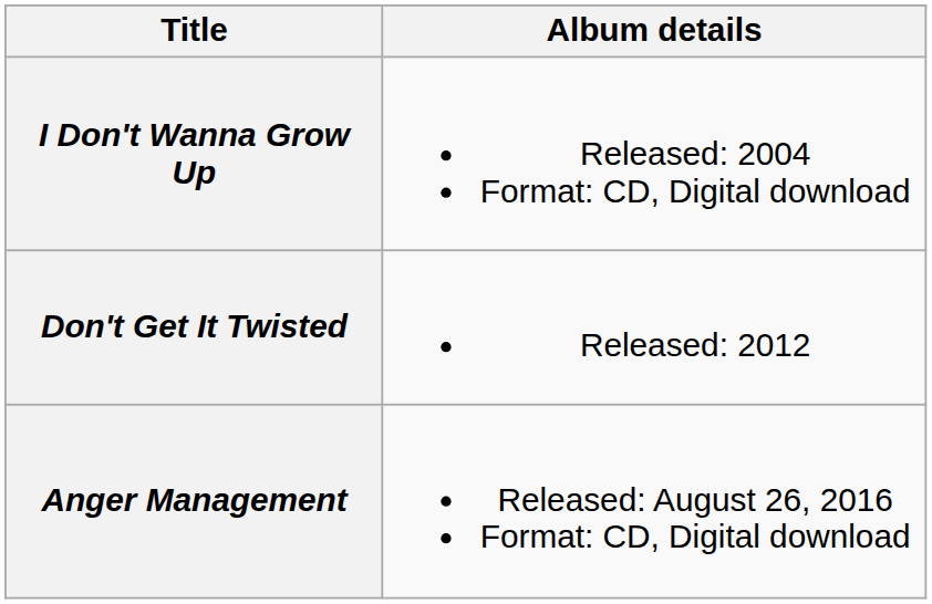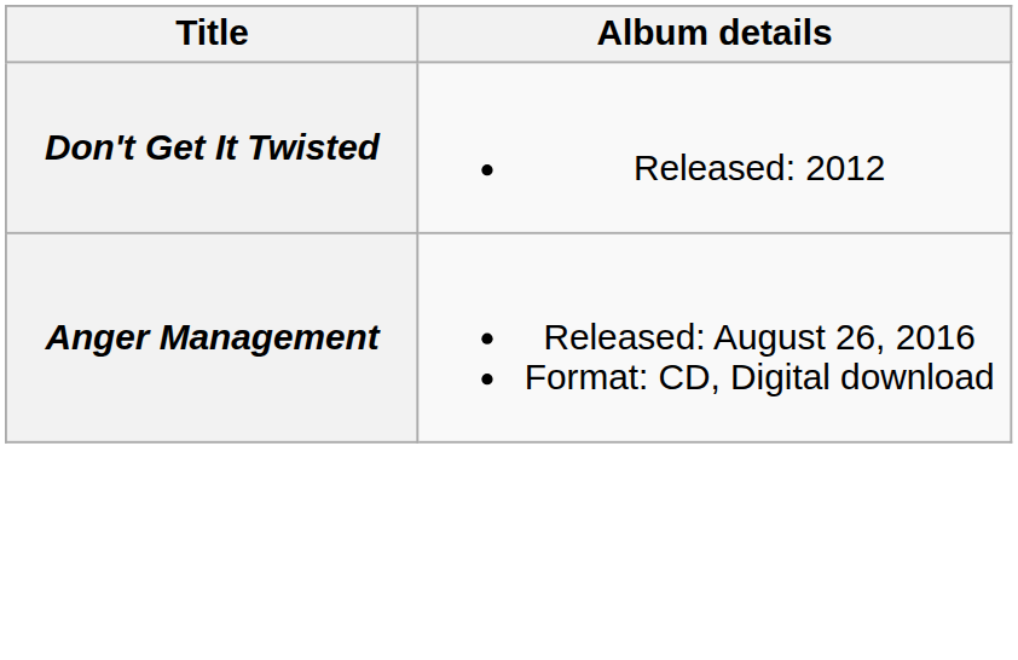- row: I Don't Wanna Grow Up | Released: 2004 Format: CD, Digital download
